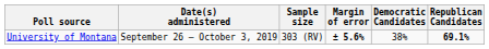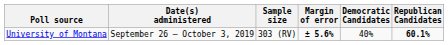University of Montana | Democratic Candidates: 38% -> 40%
University of Montana | Republican Candidates: 69.1% -> 60.1%
